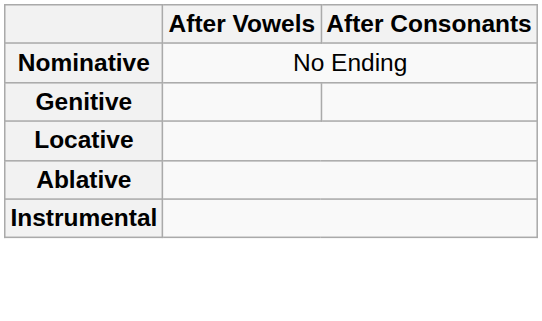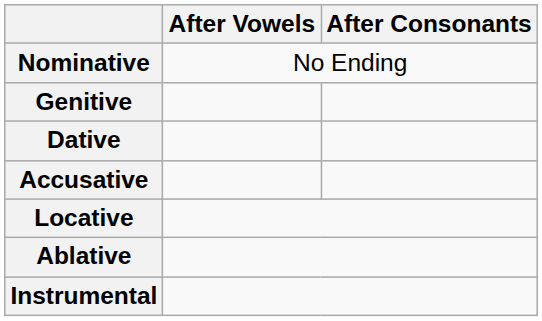+ row: Dative
+ row: Accusative
